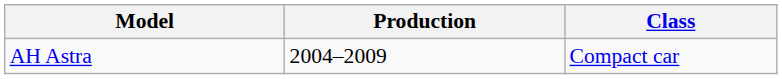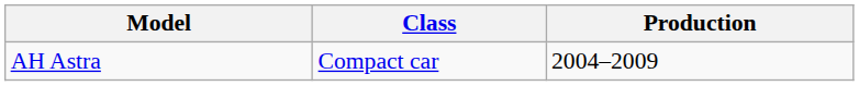columns swapped: Class <-> Production
